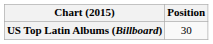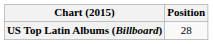US Top Latin Albums (Billboard) | Position: 30 -> 28
